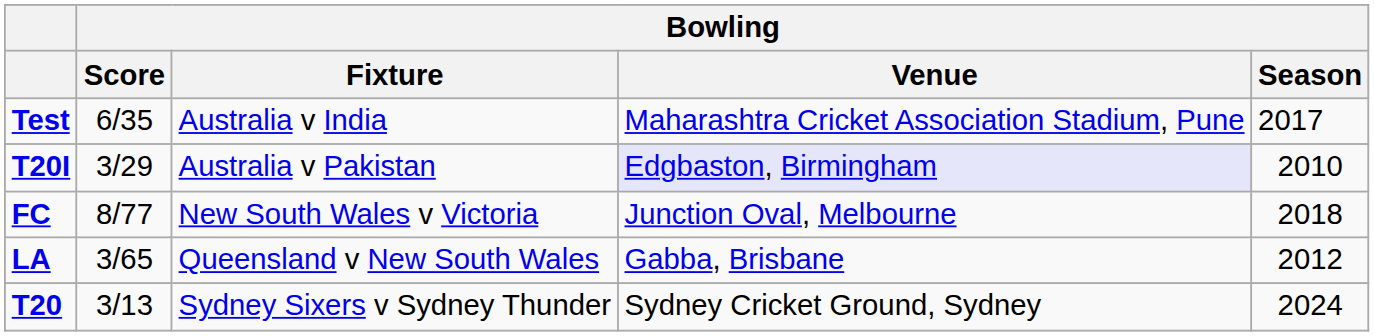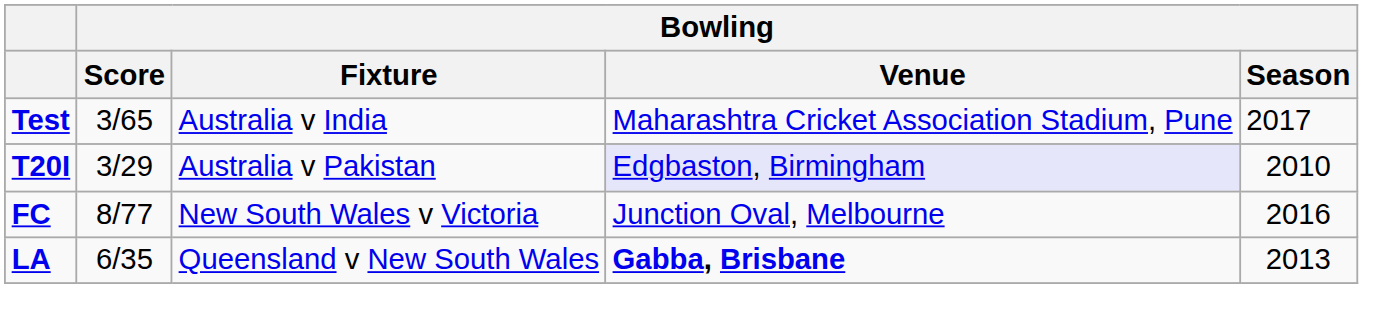Test | Bowling / Score: 6/35 -> 3/65
FC | Bowling / Season: 2018 -> 2016
LA | Bowling / Score: 3/65 -> 6/35
LA | Bowling / Venue: normal -> bold
LA | Bowling / Season: 2012 -> 2013
- row: T20 | 3/13 | Sydney Sixers v Sydney Thunder | Sydney Cricket Ground, Sydney | 2024
